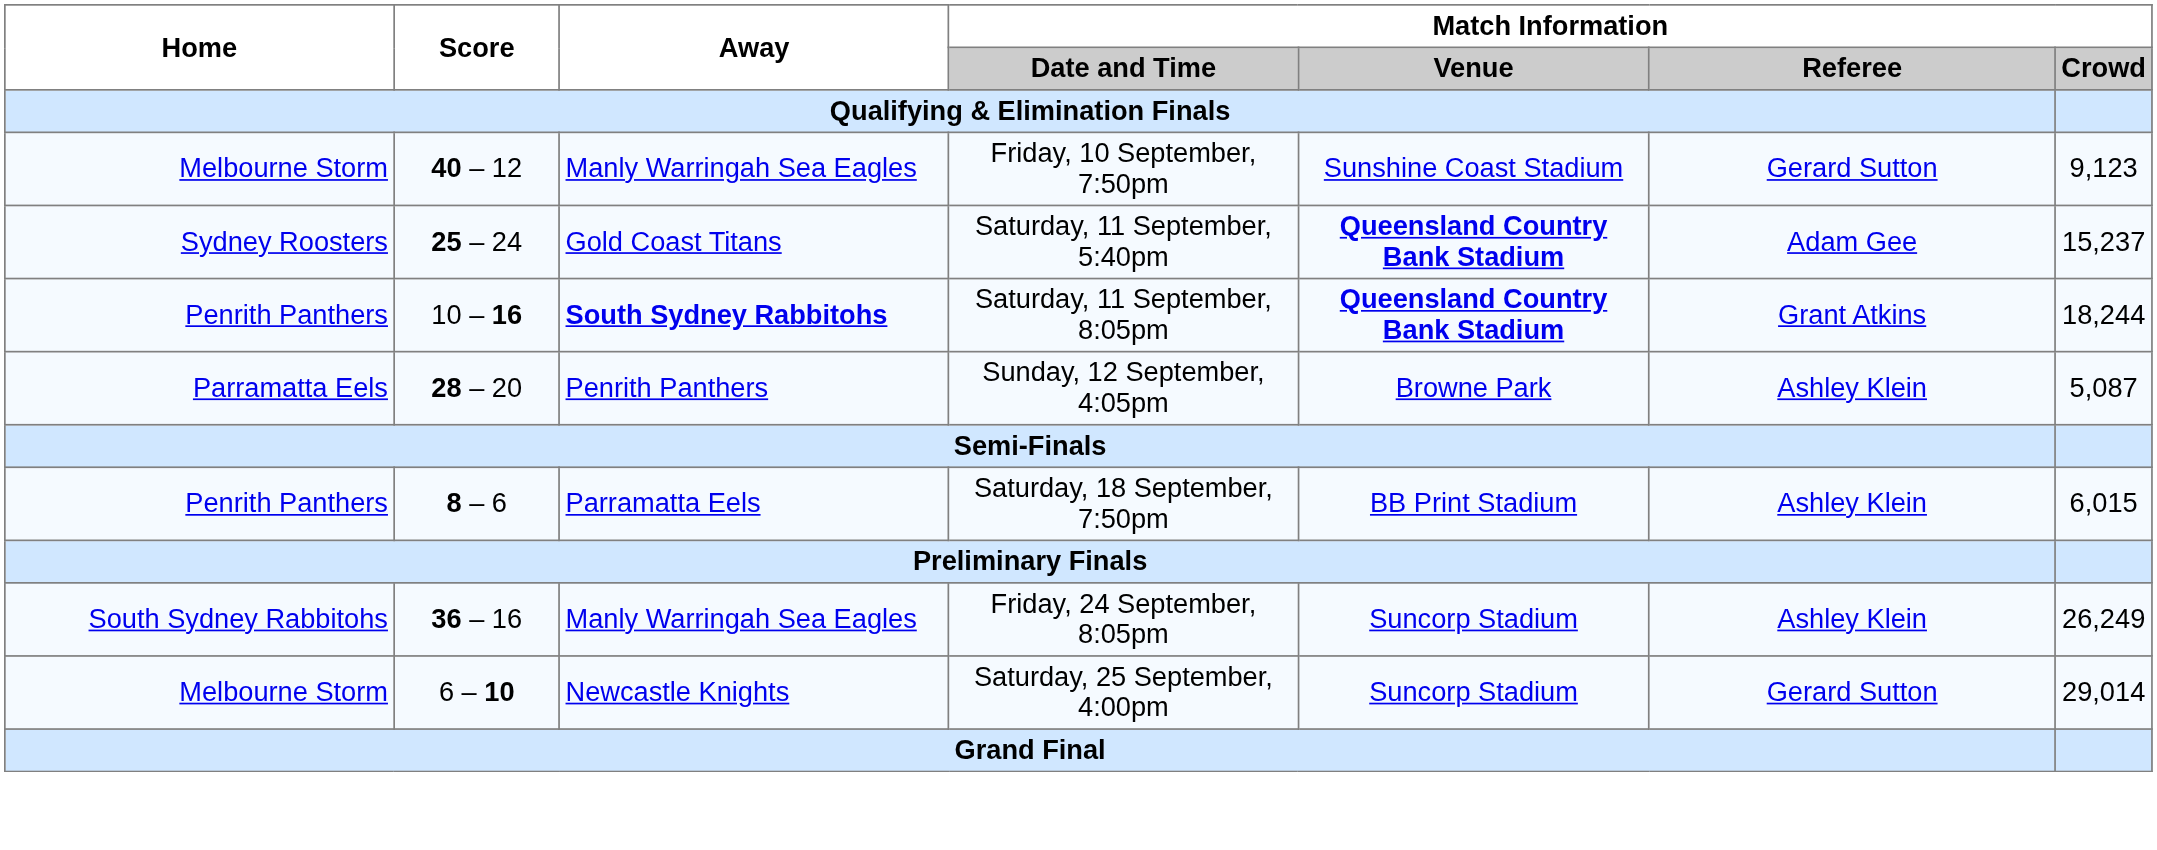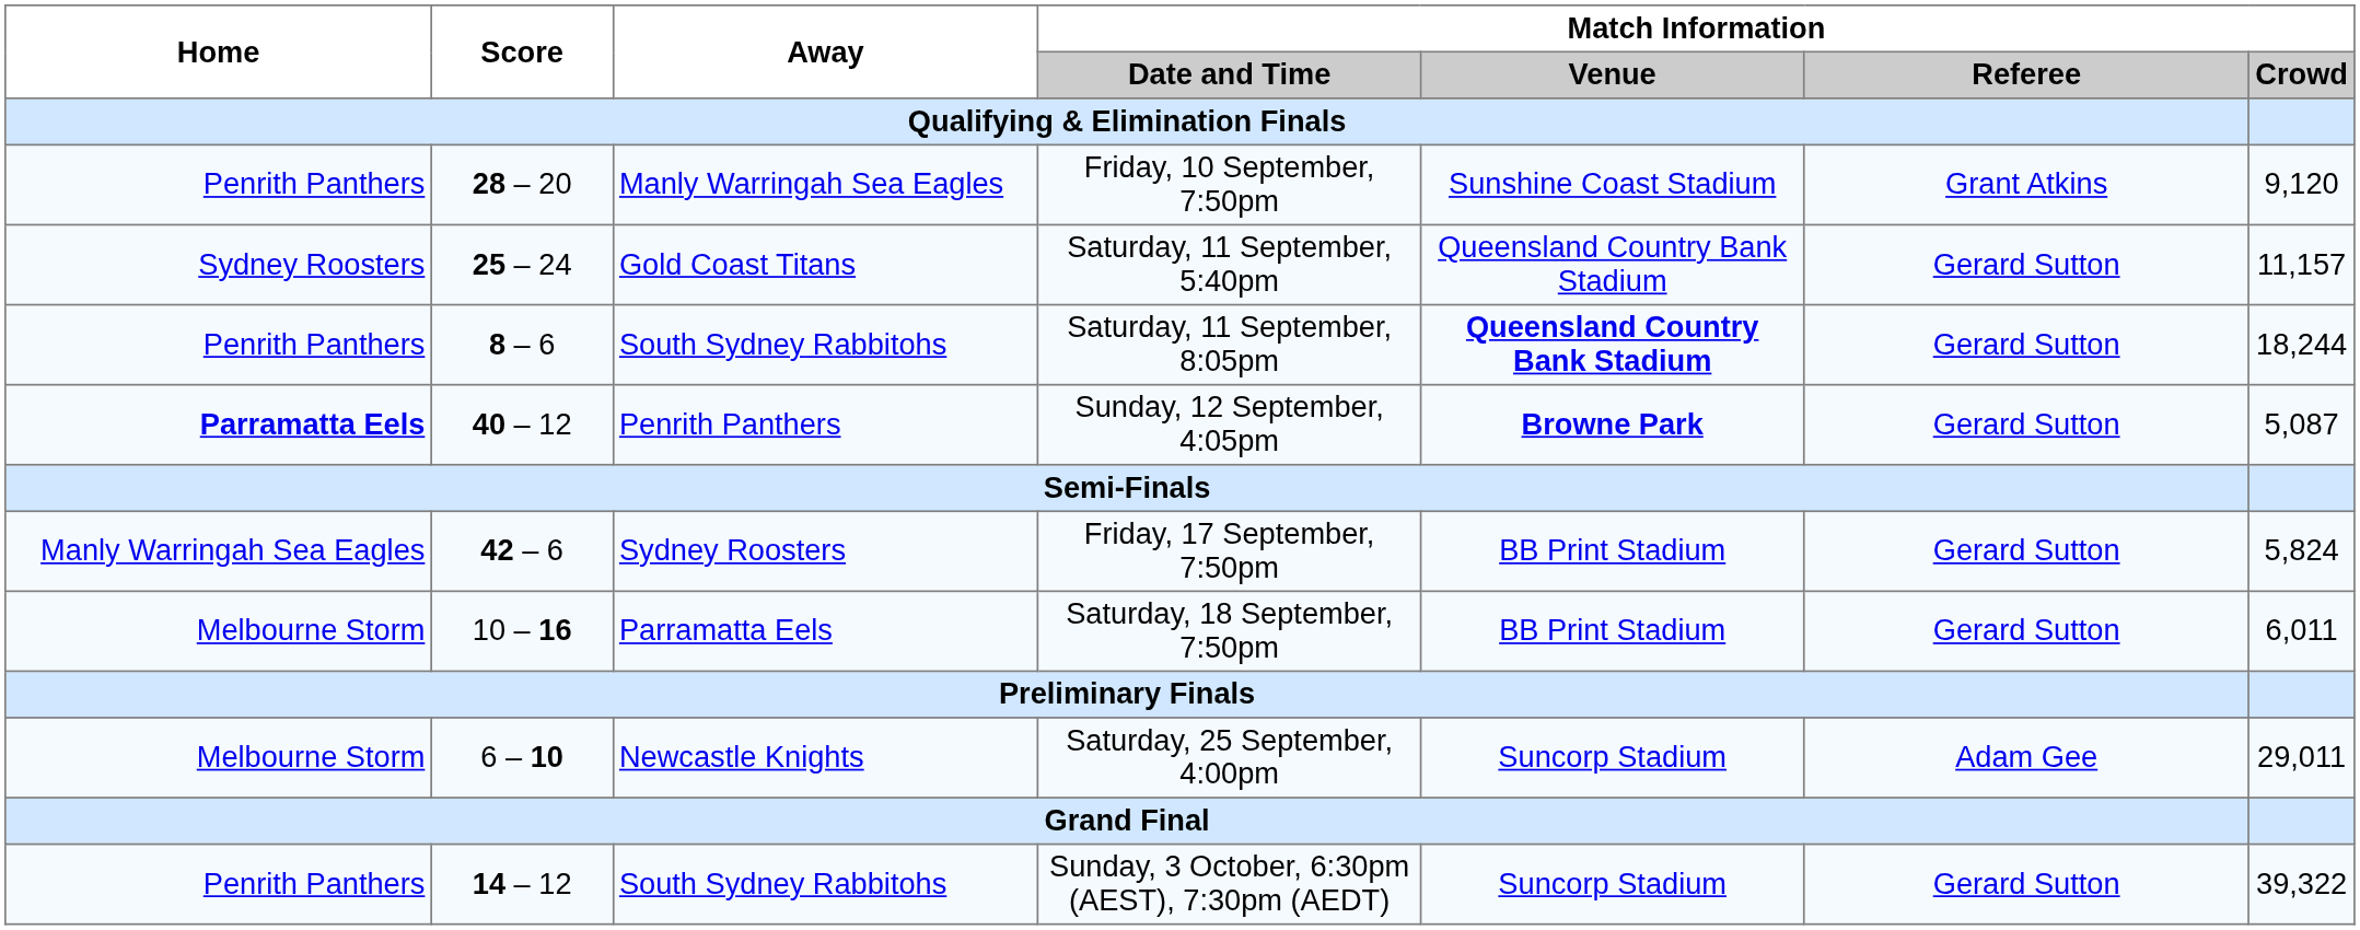Friday, 10 September, 7:50pm | Home: Melbourne Storm -> Penrith Panthers
Friday, 10 September, 7:50pm | Score: 40 – 12 -> 28 – 20
Friday, 10 September, 7:50pm | Match Information / Referee: Gerard Sutton -> Grant Atkins
Friday, 10 September, 7:50pm | Match Information / Crowd: 9,123 -> 9,120
Saturday, 11 September, 5:40pm | Match Information / Venue: bold -> normal
Saturday, 11 September, 5:40pm | Match Information / Referee: Adam Gee -> Gerard Sutton
Saturday, 11 September, 5:40pm | Match Information / Crowd: 15,237 -> 11,157
Saturday, 11 September, 8:05pm | Score: 10 – 16 -> 8 – 6
Saturday, 11 September, 8:05pm | Away: bold -> normal
Saturday, 11 September, 8:05pm | Match Information / Referee: Grant Atkins -> Gerard Sutton
Sunday, 12 September, 4:05pm | Home: normal -> bold
Sunday, 12 September, 4:05pm | Score: 28 – 20 -> 40 – 12
Sunday, 12 September, 4:05pm | Match Information / Venue: normal -> bold
Sunday, 12 September, 4:05pm | Match Information / Referee: Ashley Klein -> Gerard Sutton
+ row: Manly Warringah Sea Eagles | 42 – 6 | Sydney Roosters | Friday, 17 September, 7:50pm | BB Print Stadium | Gerard Sutton | 5,824
Saturday, 18 September, 7:50pm | Home: Penrith Panthers -> Melbourne Storm
Saturday, 18 September, 7:50pm | Score: 8 – 6 -> 10 – 16
Saturday, 18 September, 7:50pm | Match Information / Referee: Ashley Klein -> Gerard Sutton
Saturday, 18 September, 7:50pm | Match Information / Crowd: 6,015 -> 6,011
- row: South Sydney Rabbitohs | 36 – 16 | Manly Warringah Sea Eagles | Friday, 24 September, 8:05pm | Suncorp Stadium | Ashley Klein | 26,249
Saturday, 25 September, 4:00pm | Match Information / Referee: Gerard Sutton -> Adam Gee
Saturday, 25 September, 4:00pm | Match Information / Crowd: 29,014 -> 29,011
+ row: Penrith Panthers | 14 – 12 | South Sydney Rabbitohs | Sunday, 3 October, 6:30pm (AEST), 7:30pm (AEDT) | Suncorp Stadium | Gerard Sutton | 39,322
